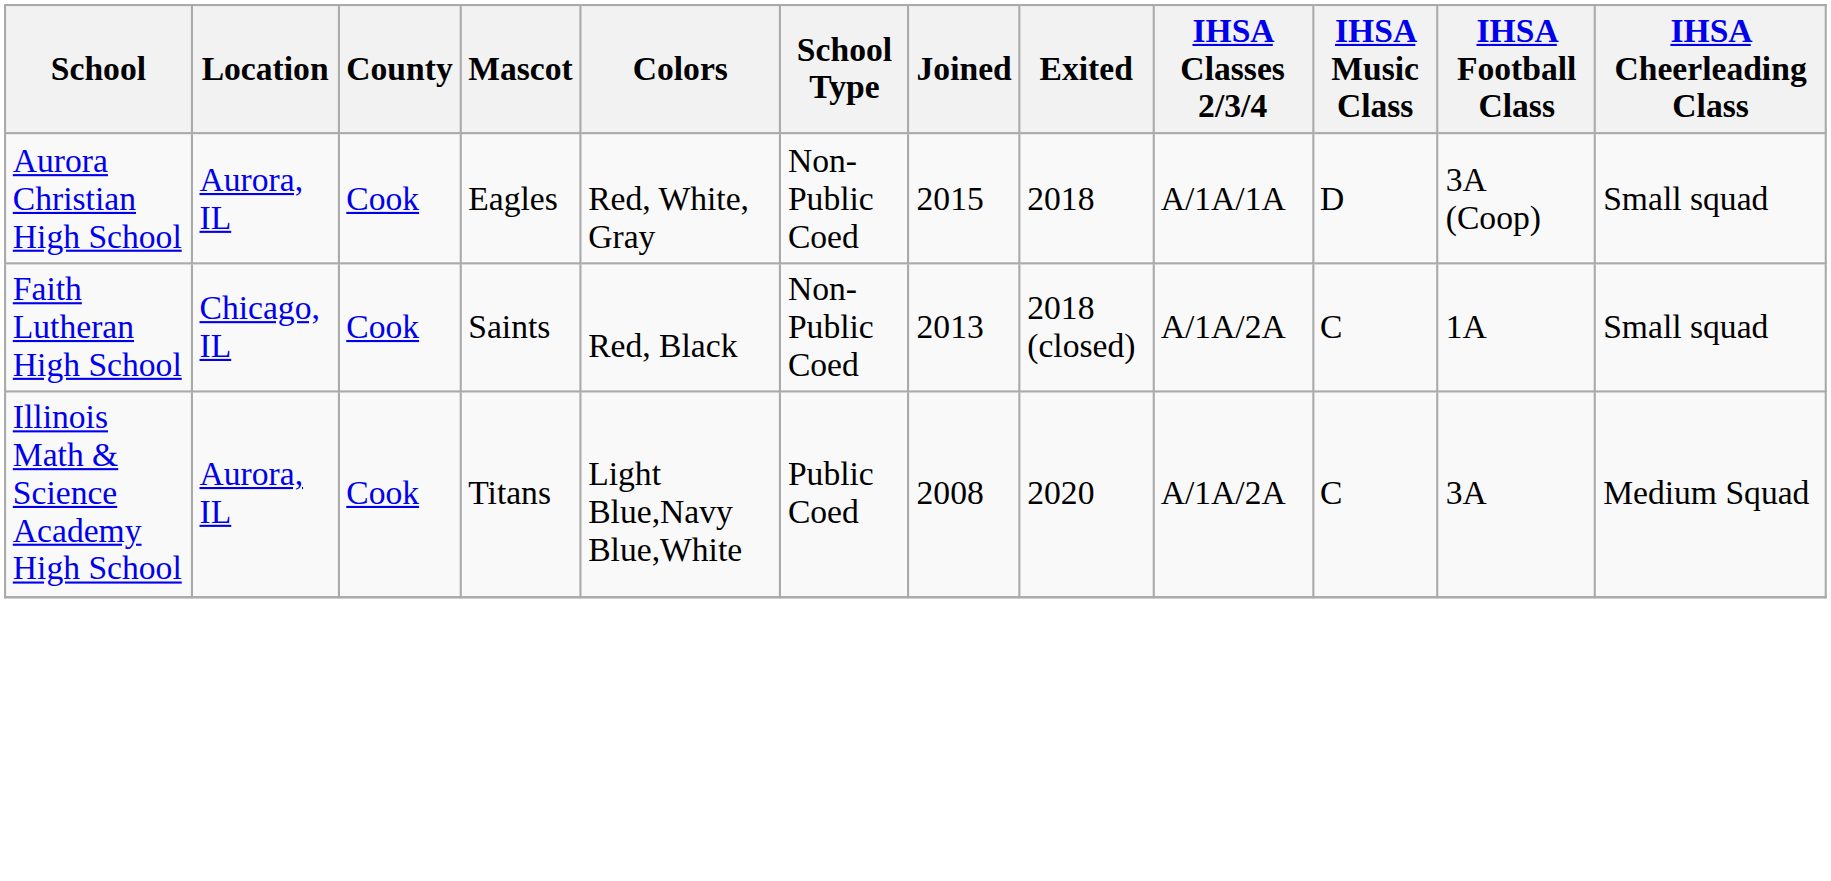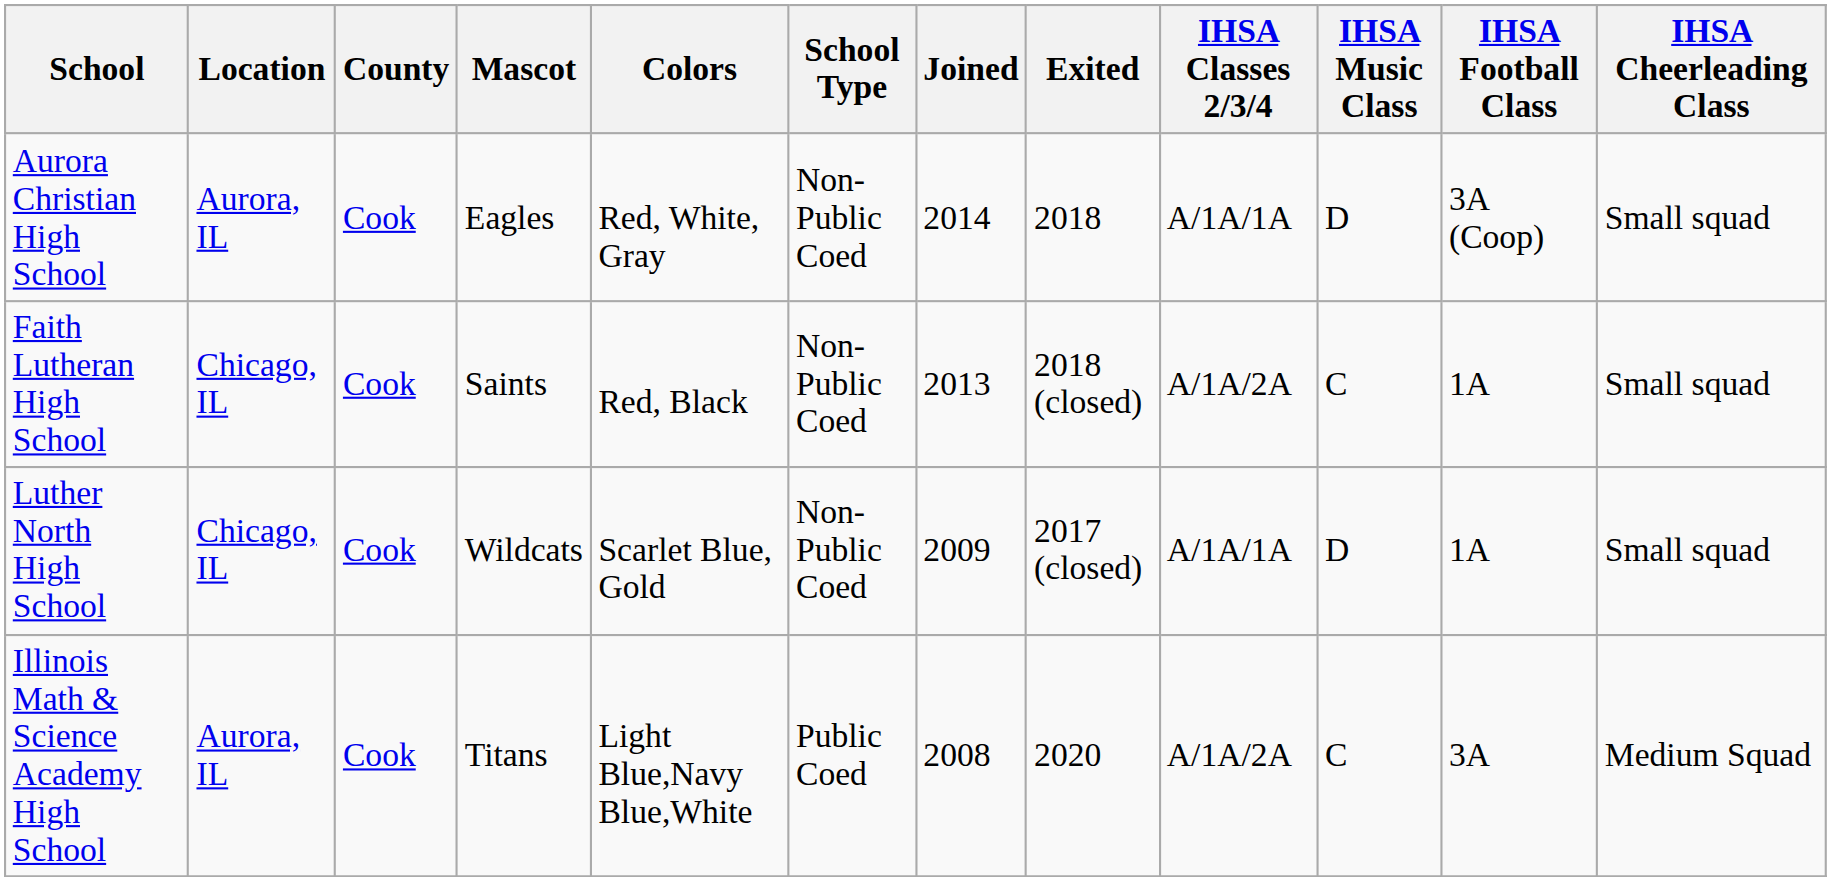Aurora Christian High School | Joined: 2015 -> 2014
+ row: Luther North High School | Chicago, IL | Cook | Wildcats | Scarlet Blue, Gold | Non-Public Coed | 2009 | 2017 (closed) | A/1A/1A | D | 1A | Small squad
